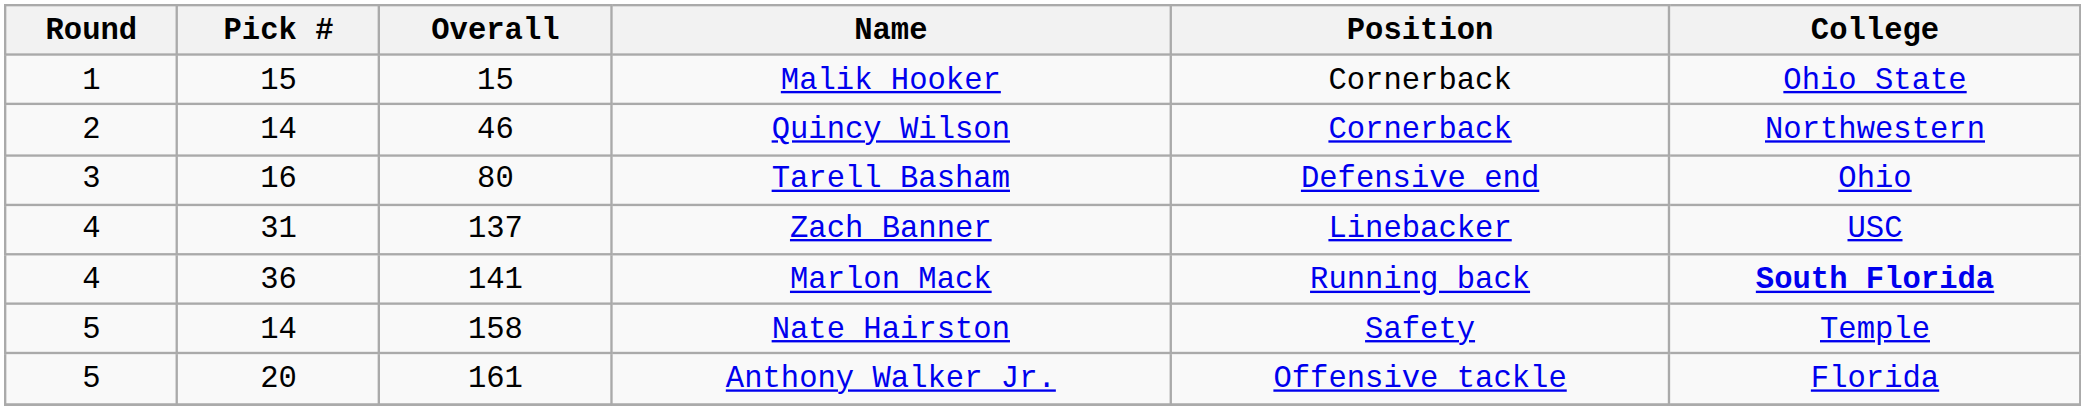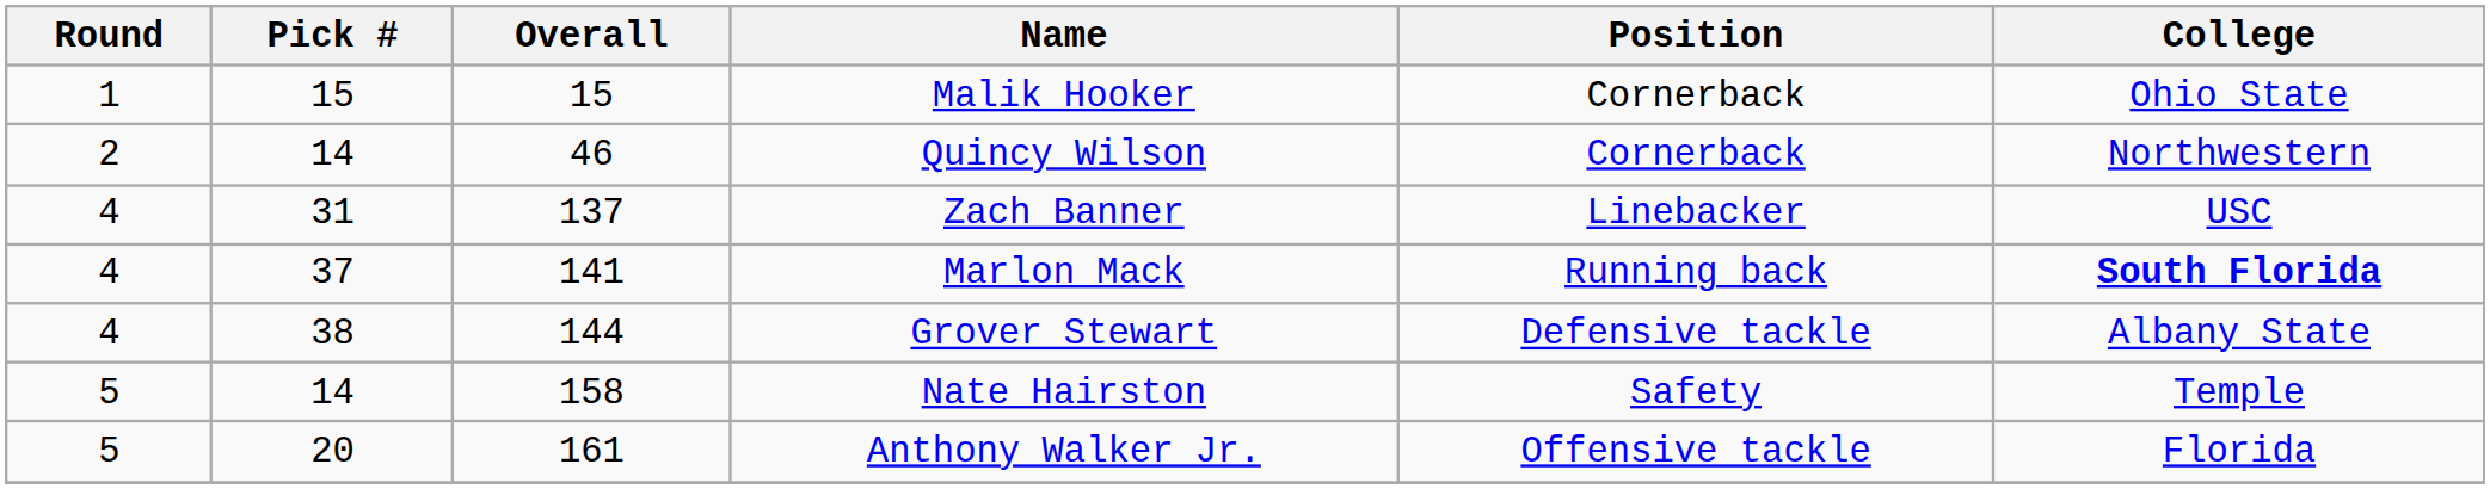- row: 3 | 16 | 80 | Tarell Basham | Defensive end | Ohio
Marlon Mack | Pick #: 36 -> 37
+ row: 4 | 38 | 144 | Grover Stewart | Defensive tackle | Albany State
